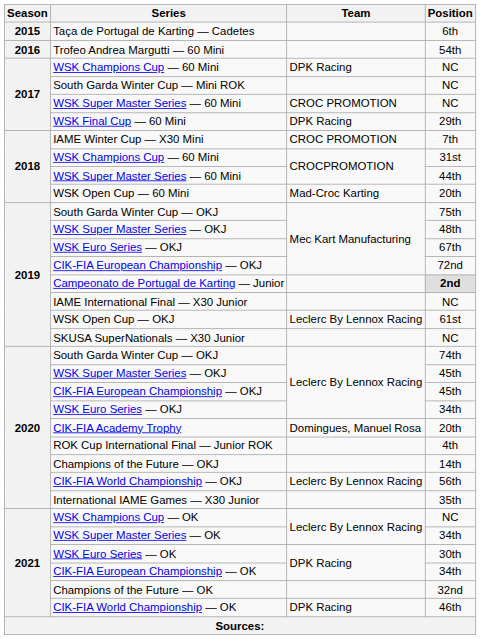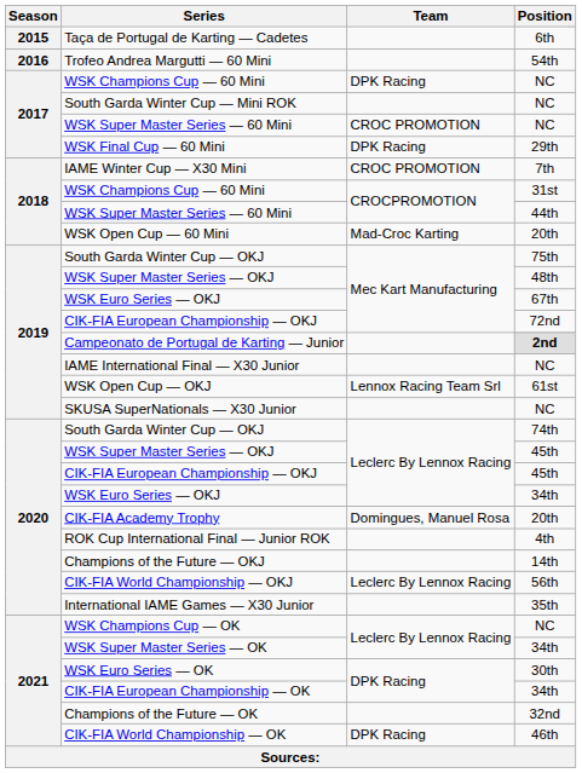WSK Open Cup — OKJ | Team: Leclerc By Lennox Racing -> Lennox Racing Team Srl
